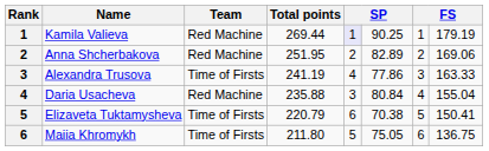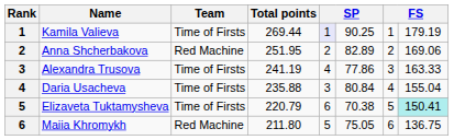Kamila Valieva | Team: Red Machine -> Time of Firsts
Daria Usacheva | Team: Red Machine -> Time of Firsts
Elizaveta Tuktamysheva | column 8: no background -> paleturquoise background
Maiia Khromykh | Team: Time of Firsts -> Red Machine
